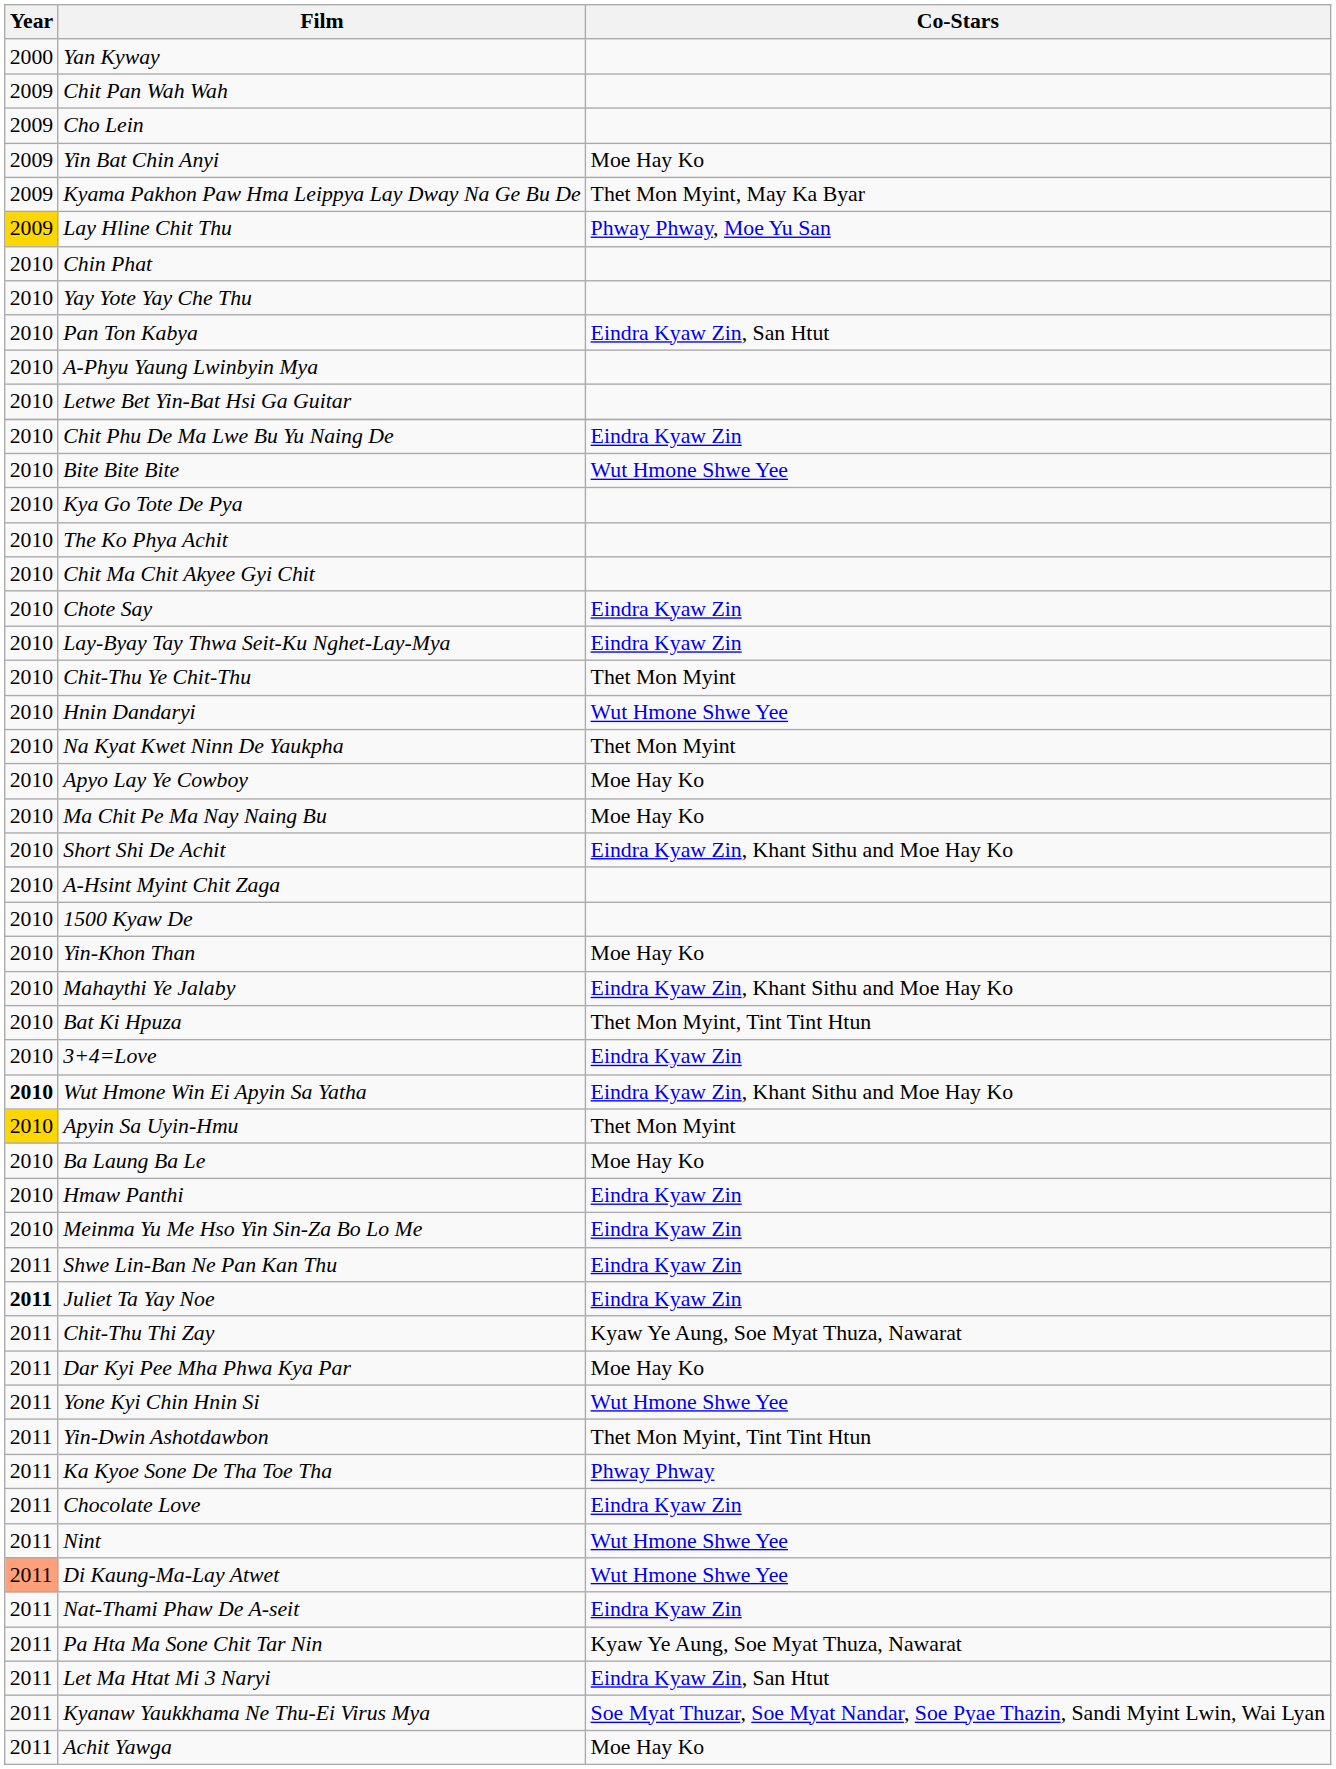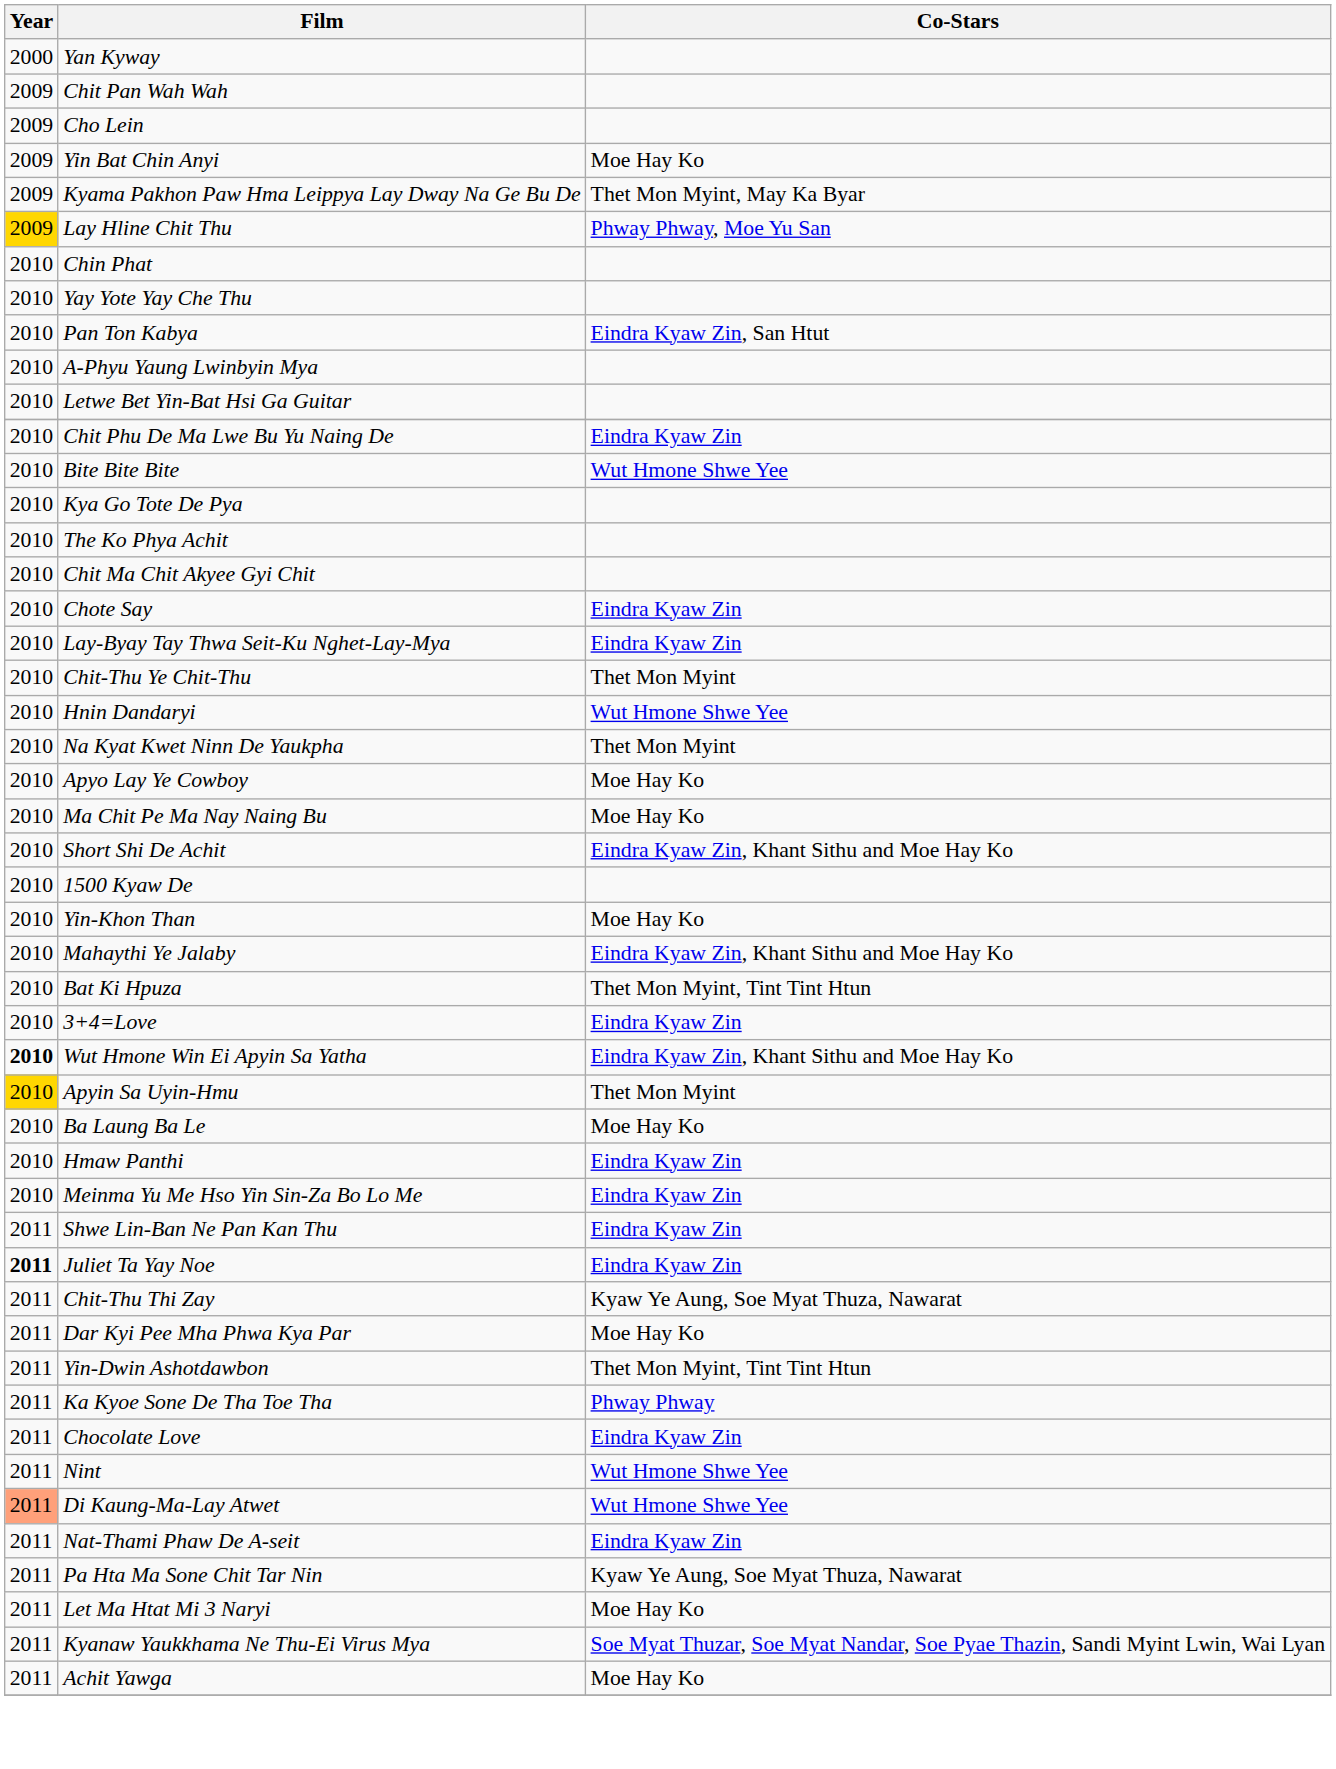- row: 2010 | A-Hsint Myint Chit Zaga
- row: 2011 | Yone Kyi Chin Hnin Si | Wut Hmone Shwe Yee
Let Ma Htat Mi 3 Naryi | Co-Stars: Eindra Kyaw Zin, San Htut -> Moe Hay Ko
